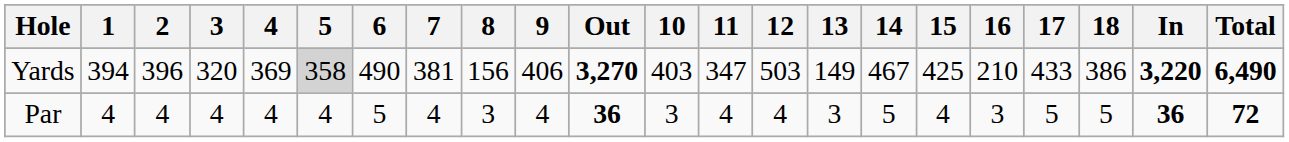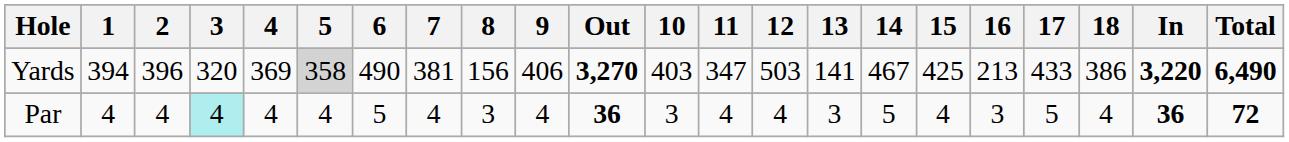Yards | 13: 149 -> 141
Yards | 16: 210 -> 213
Par | 3: no background -> paleturquoise background
Par | 18: 5 -> 4
